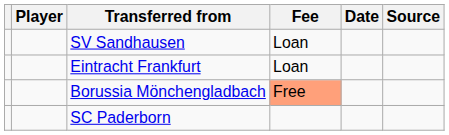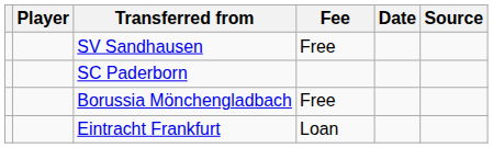SV Sandhausen | Fee: Loan -> Free
rows swapped: SC Paderborn <-> Eintracht Frankfurt
Borussia Mönchengladbach | Fee: lightsalmon background -> no background
